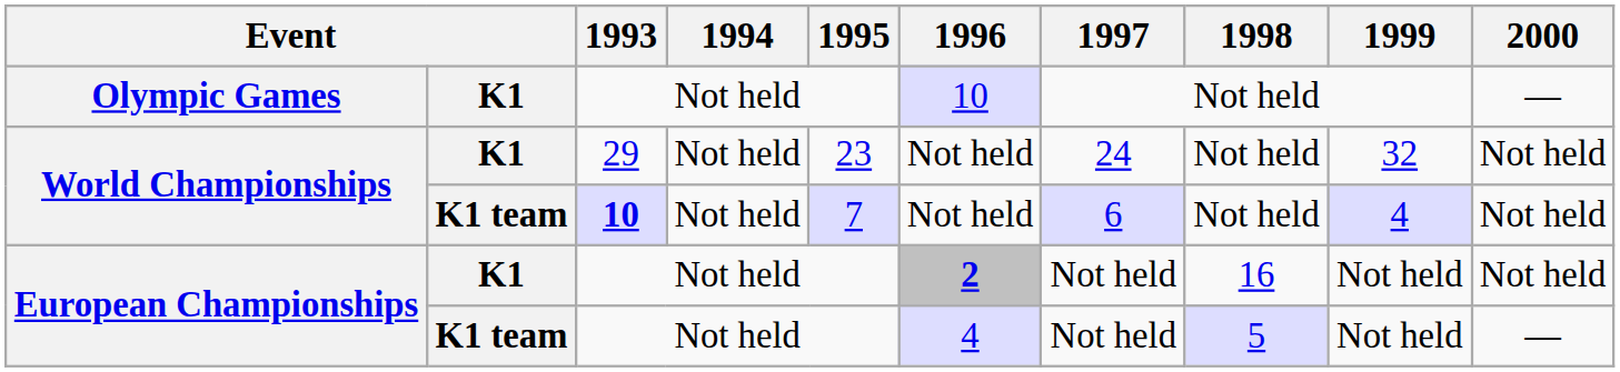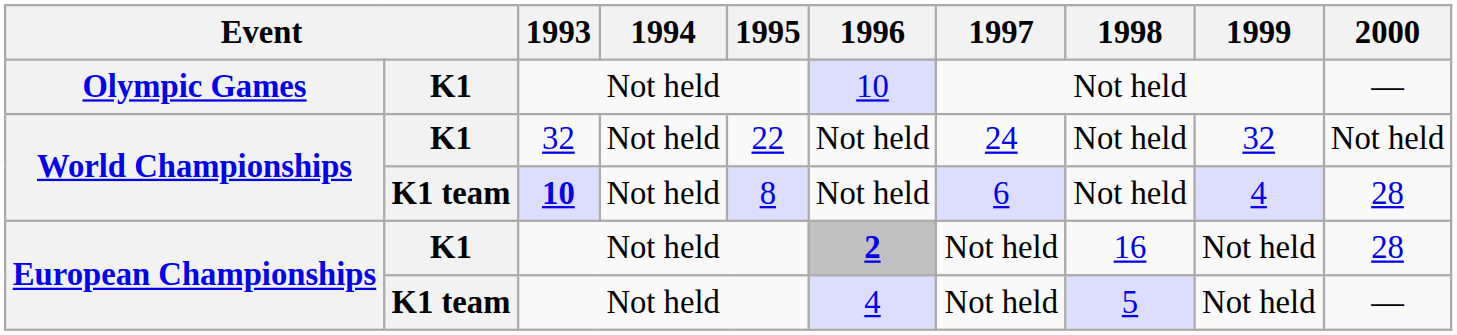World Championships / K1 | 1993: 29 -> 32
World Championships / K1 | 1995: 23 -> 22
World Championships / K1 team | 1995: 7 -> 8
World Championships / K1 team | 2000: Not held -> 28
European Championships / K1 | 2000: Not held -> 28
